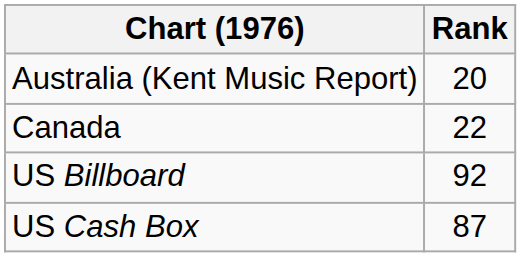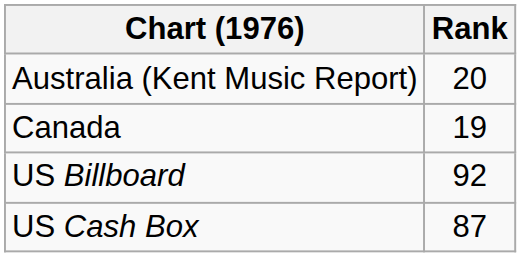Canada | Rank: 22 -> 19
